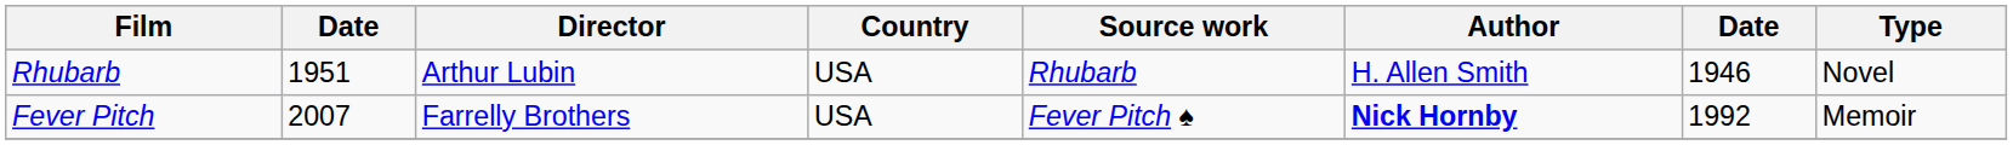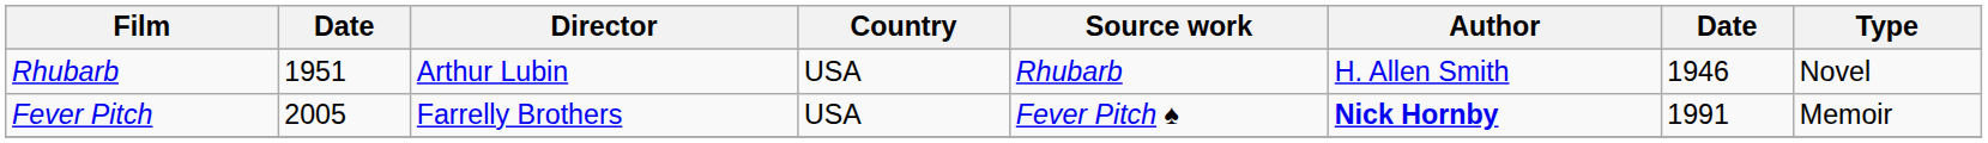Fever Pitch | column 2: 2007 -> 2005
Fever Pitch | column 7: 1992 -> 1991
